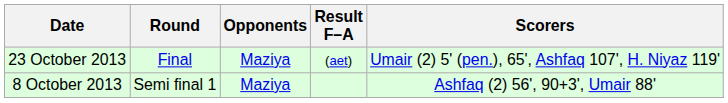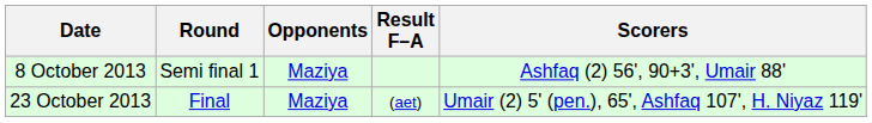rows swapped: 8 October 2013 <-> 23 October 2013
